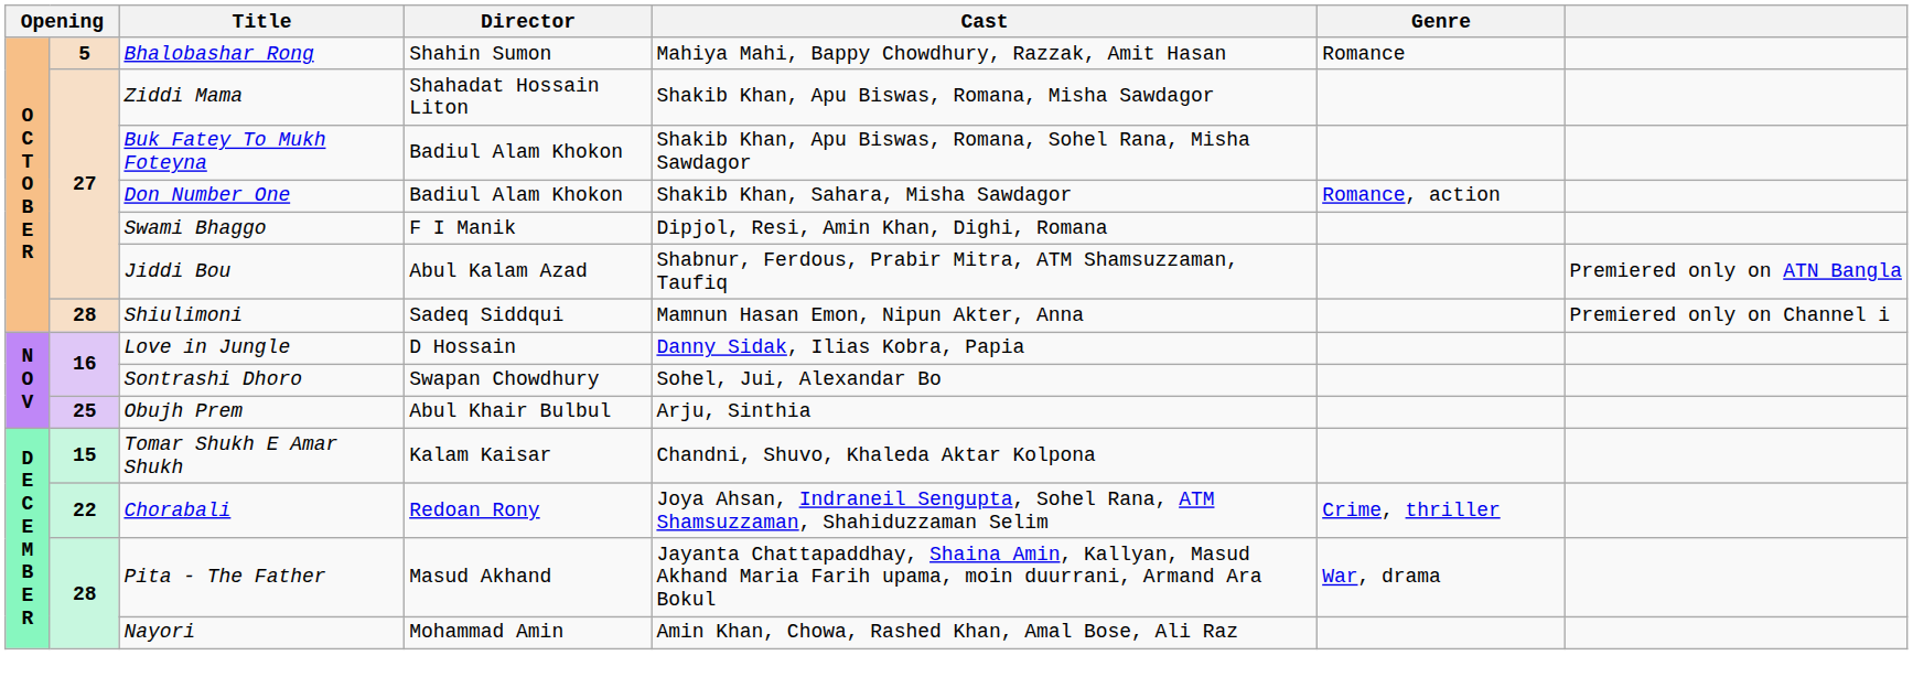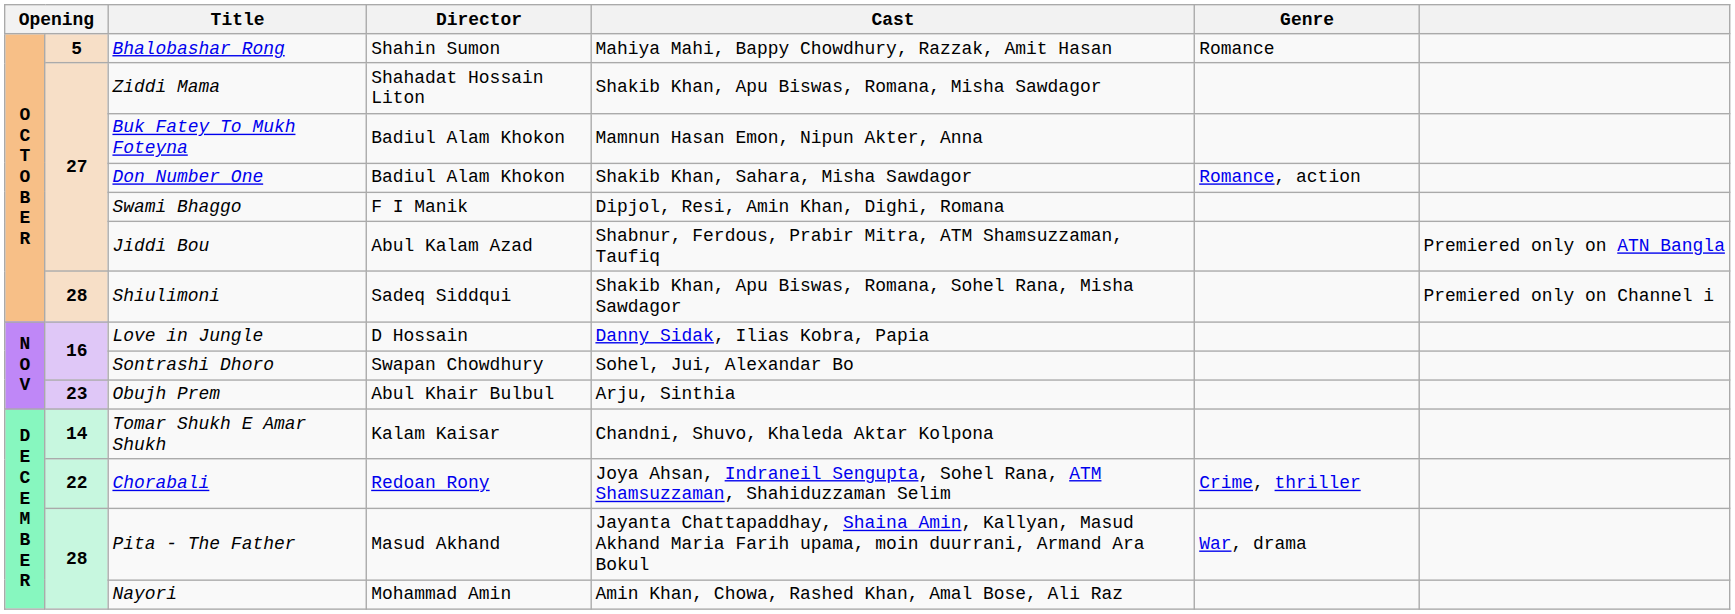Buk Fatey To Mukh Foteyna | Cast: Shakib Khan, Apu Biswas, Romana, Sohel Rana, Misha Sawdagor -> Mamnun Hasan Emon, Nipun Akter, Anna
Shiulimoni | Cast: Mamnun Hasan Emon, Nipun Akter, Anna -> Shakib Khan, Apu Biswas, Romana, Sohel Rana, Misha Sawdagor
Obujh Prem | column 2: 25 -> 23
Tomar Shukh E Amar Shukh | column 2: 15 -> 14
